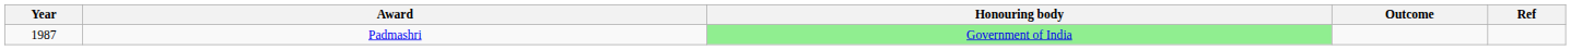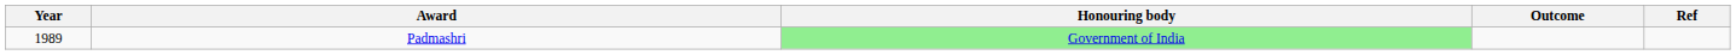Padmashri | Year: 1987 -> 1989
